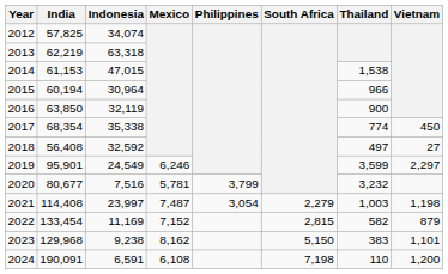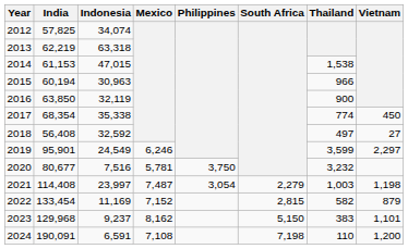2015 | Indonesia: 30,964 -> 30,963
2020 | Philippines: 3,799 -> 3,750
2023 | Indonesia: 9,238 -> 9,237
2024 | Mexico: 6,108 -> 7,108
